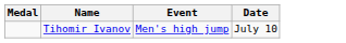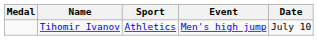+ column: Sport | Athletics
